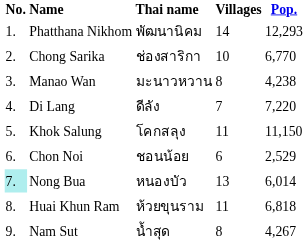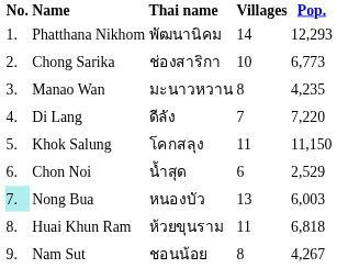Chong Sarika | Pop.: 6,770 -> 6,773
Manao Wan | Pop.: 4,238 -> 4,235
Chon Noi | Thai name: ชอนน้อย -> น้ำสุด
Nong Bua | Pop.: 6,014 -> 6,003
Nam Sut | Thai name: น้ำสุด -> ชอนน้อย
